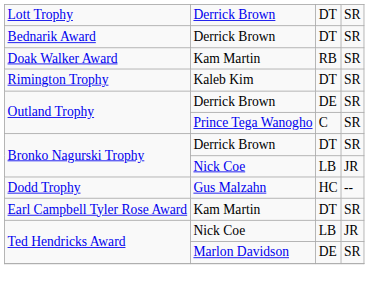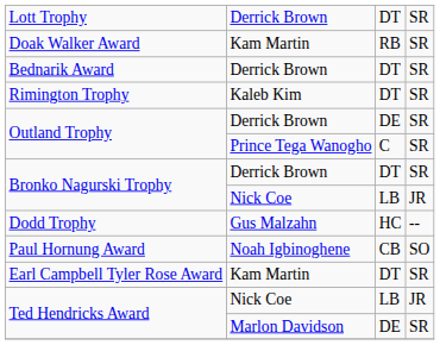rows swapped: Bednarik Award <-> Doak Walker Award
+ row: Paul Hornung Award | Noah Igbinoghene | CB | SO
